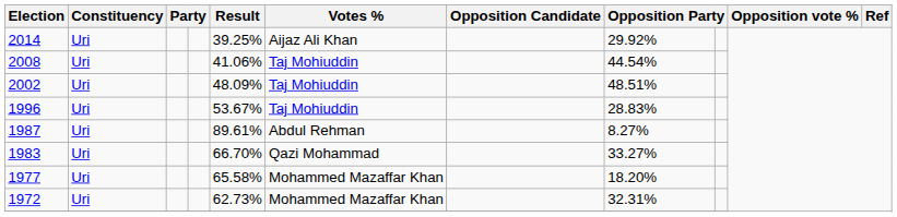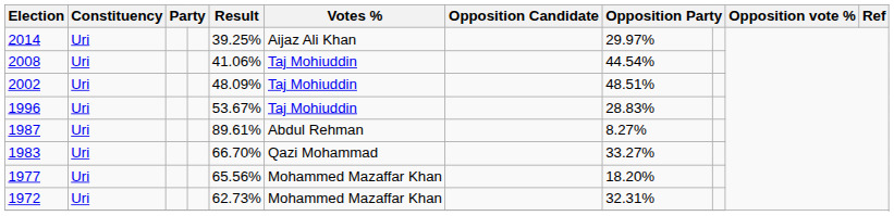2014 | column 8: 29.92% -> 29.97%
1977 | Result: 65.58% -> 65.56%
